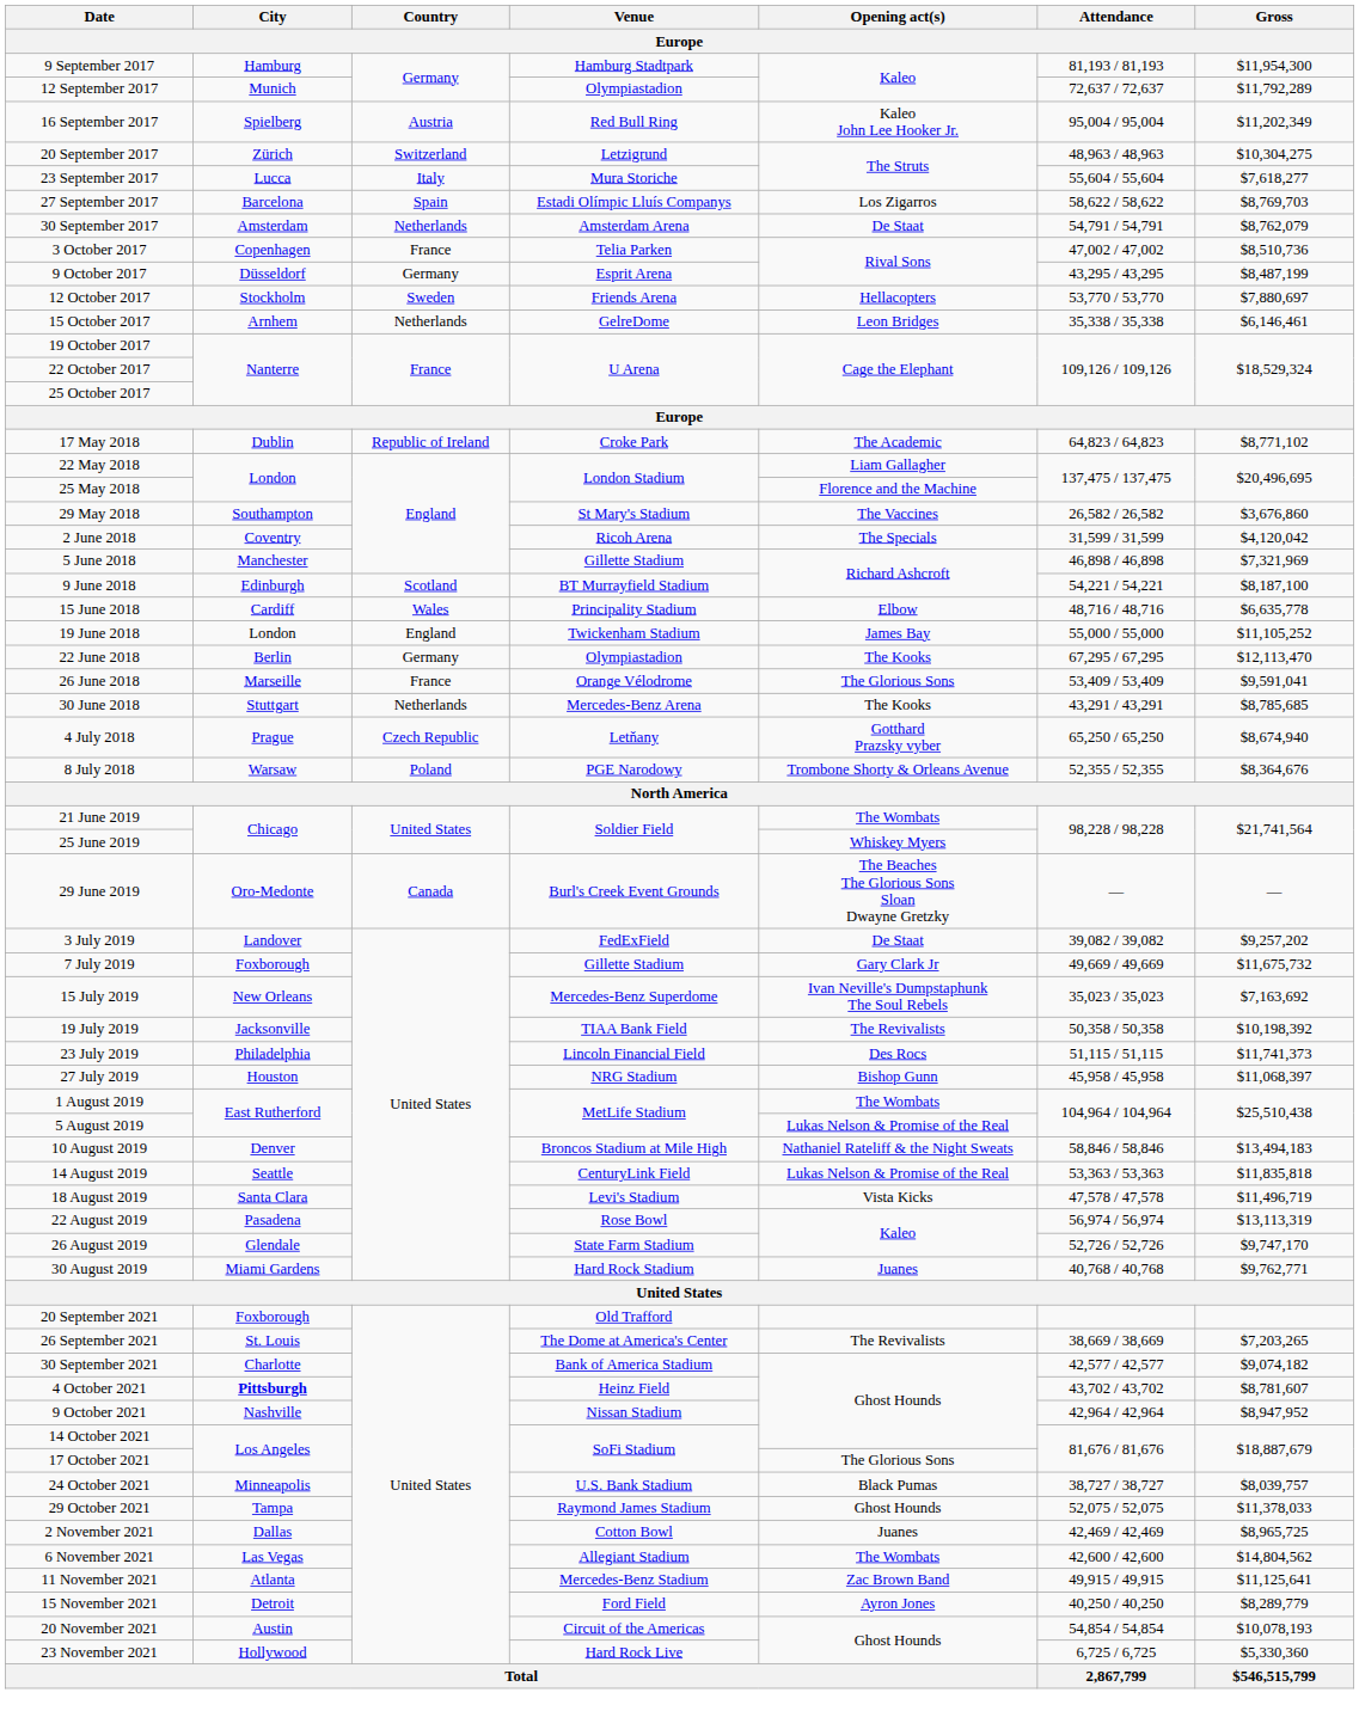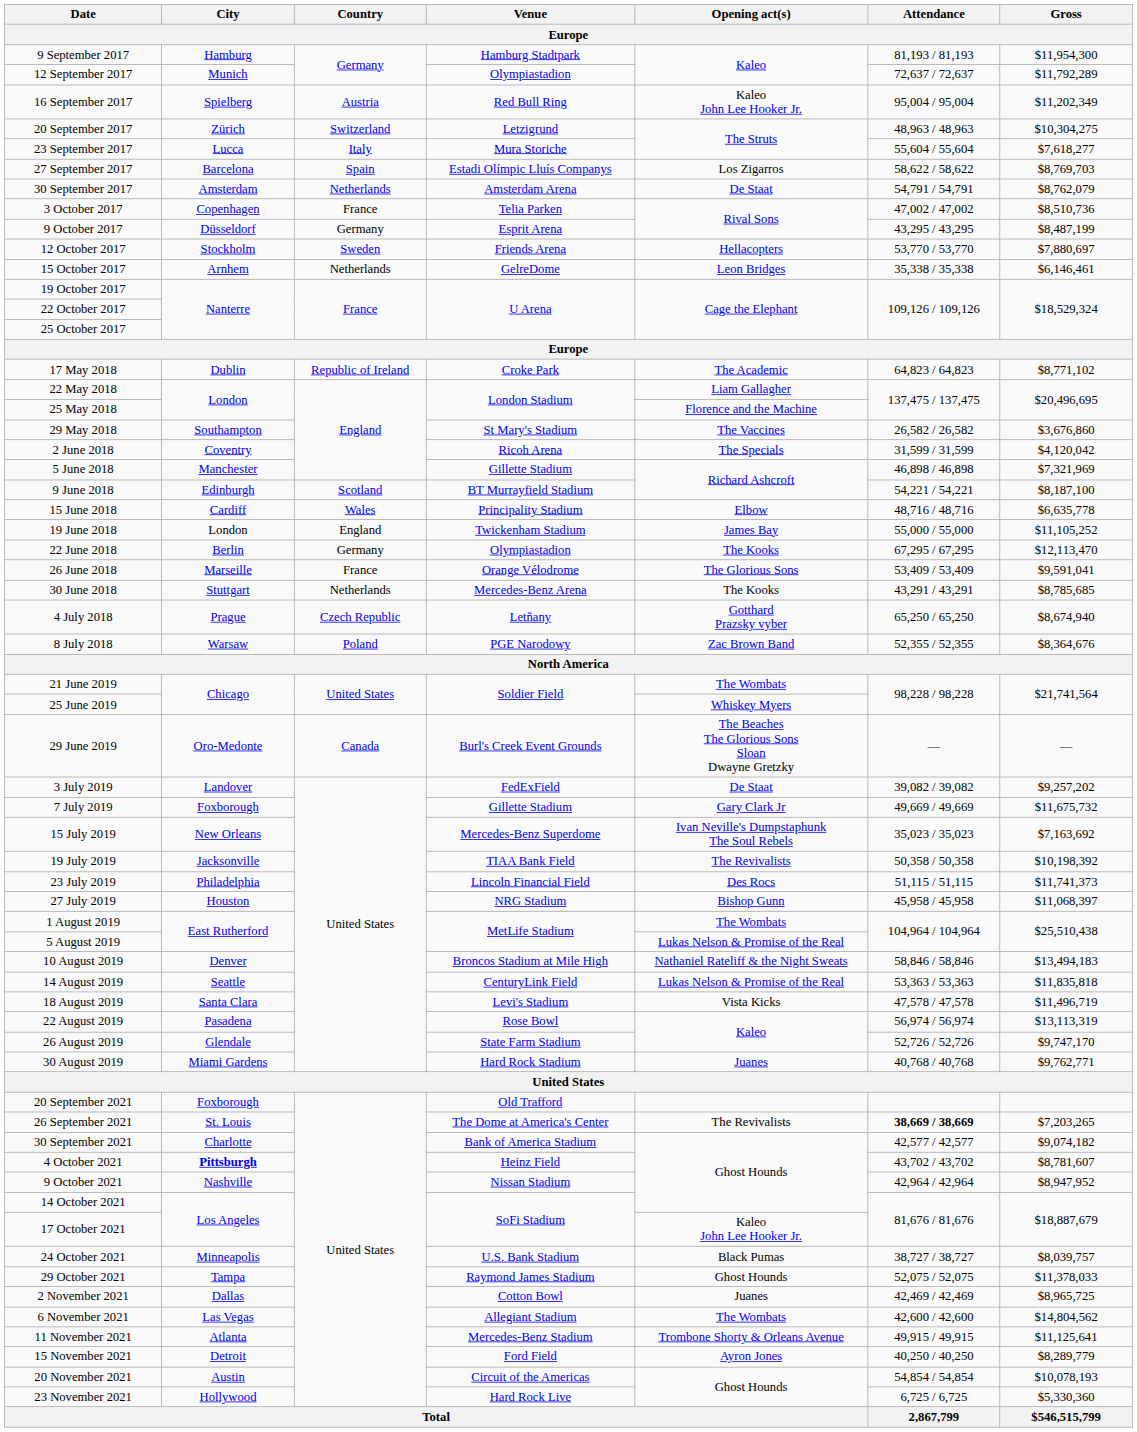8 July 2018 | Opening act(s): Trombone Shorty & Orleans Avenue -> Zac Brown Band
26 September 2021 | Attendance: normal -> bold
17 October 2021 | Opening act(s): The Glorious Sons -> Kaleo John Lee Hooker Jr.
11 November 2021 | Opening act(s): Zac Brown Band -> Trombone Shorty & Orleans Avenue
